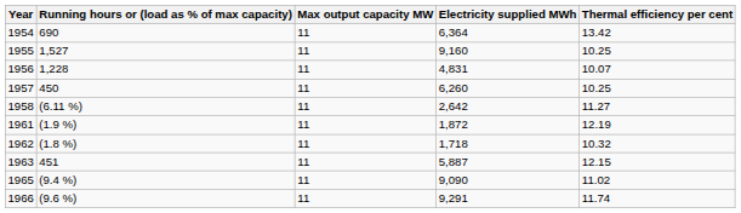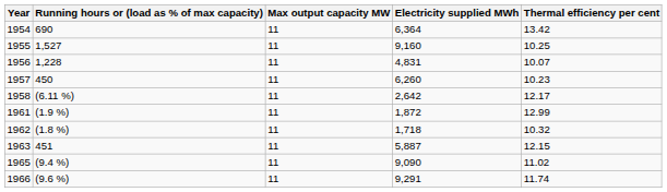1957 | Thermal efficiency per cent: 10.25 -> 10.23
1958 | Thermal efficiency per cent: 11.27 -> 12.17
1961 | Thermal efficiency per cent: 12.19 -> 12.99
